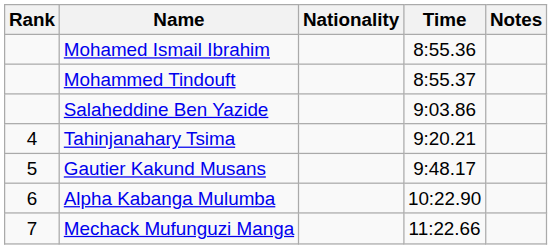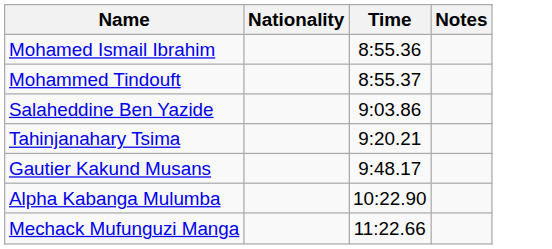- column: Rank | 4 | 5 | 6 | 7
